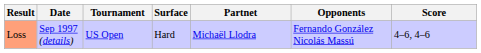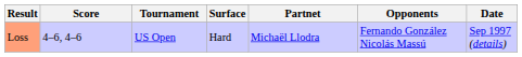columns swapped: Date <-> Score
